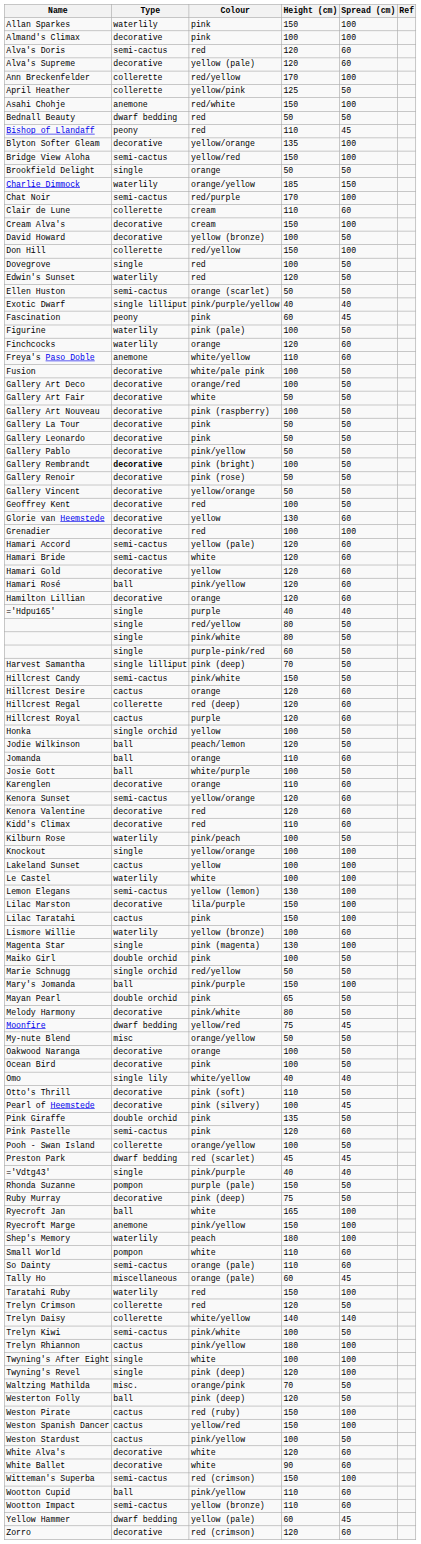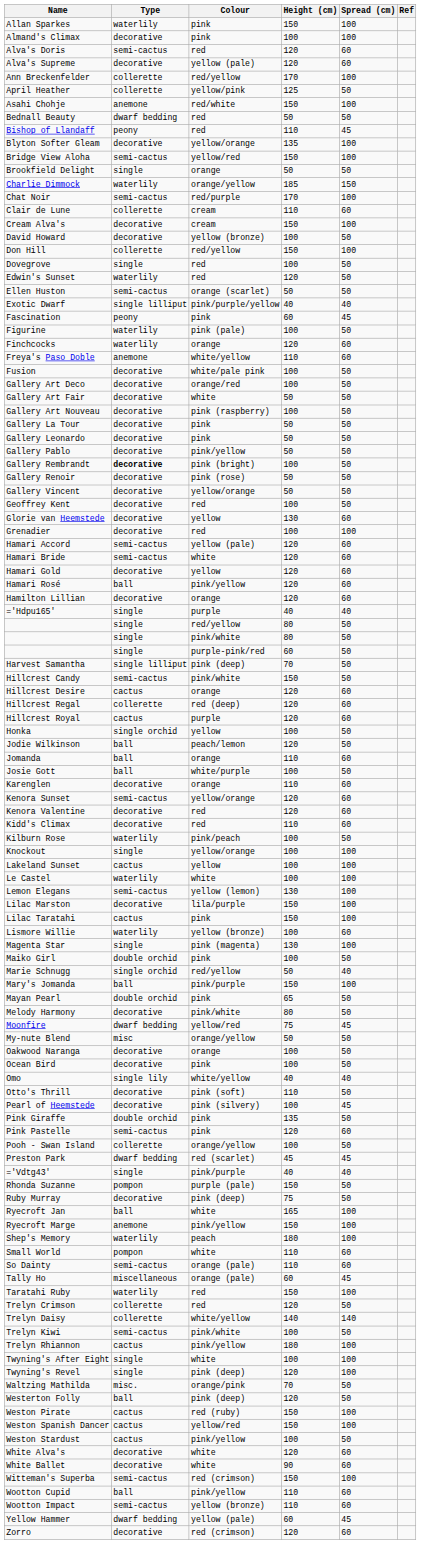Marie Schnugg | Spread (cm): 50 -> 40
